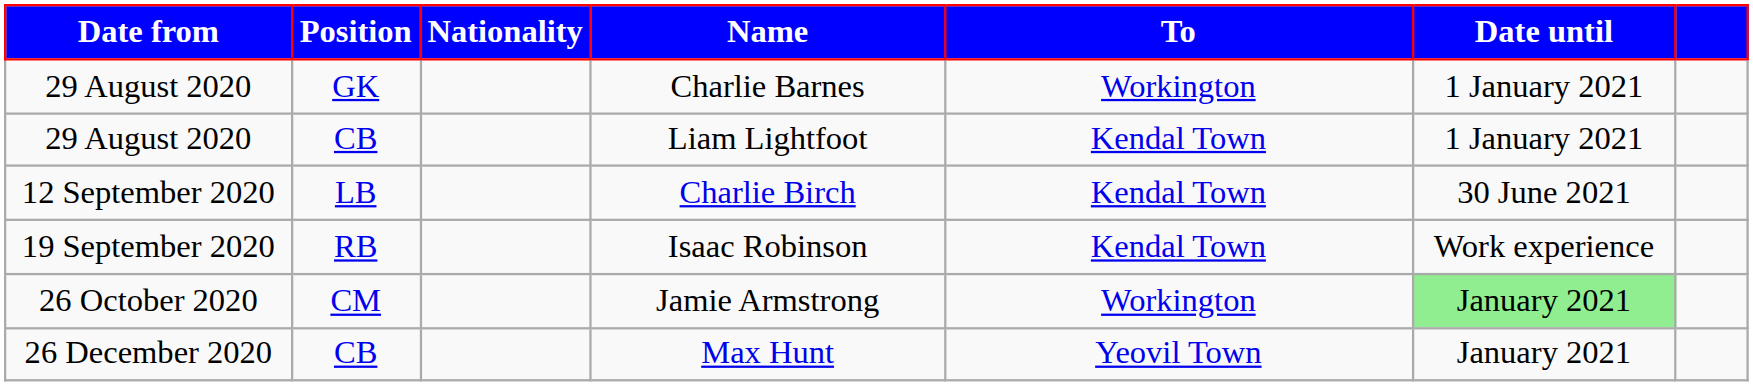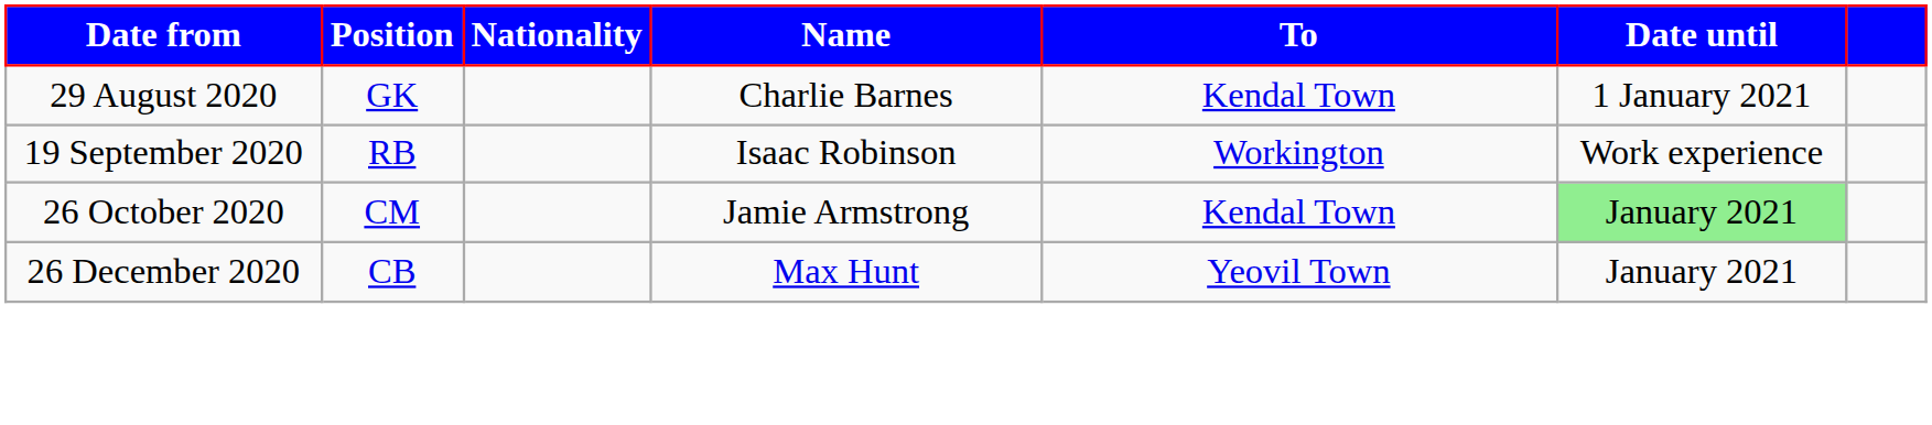Charlie Barnes | To: Workington -> Kendal Town
- row: 29 August 2020 | CB | Liam Lightfoot | Kendal Town | 1 January 2021
- row: 12 September 2020 | LB | Charlie Birch | Kendal Town | 30 June 2021
Isaac Robinson | To: Kendal Town -> Workington
Jamie Armstrong | To: Workington -> Kendal Town
